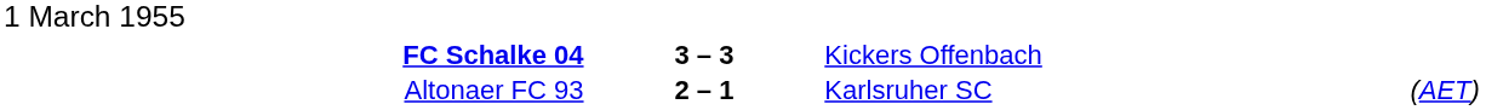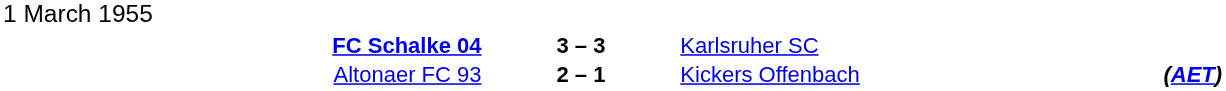FC Schalke 04 | column 3: Kickers Offenbach -> Karlsruher SC
Altonaer FC 93 | column 3: Karlsruher SC -> Kickers Offenbach
Altonaer FC 93 | column 4: normal -> bold
